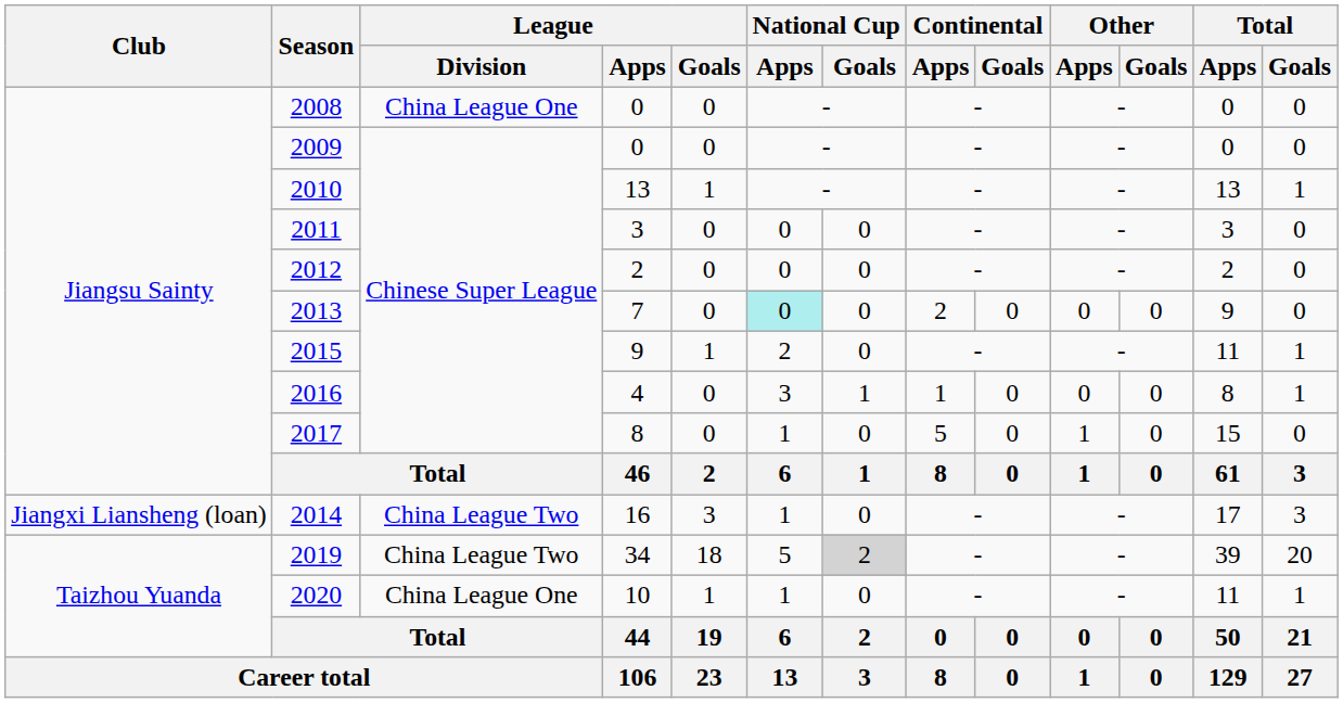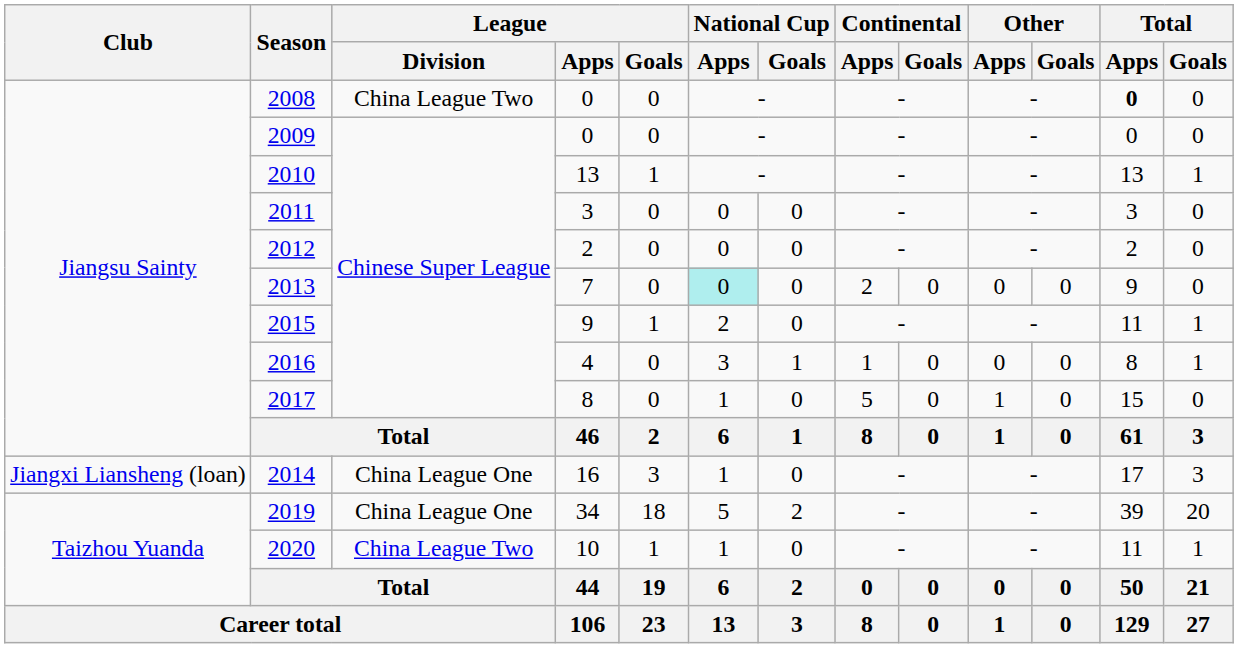2008 | League / Division: China League One -> China League Two
2008 | Total / Apps: normal -> bold
2014 | League / Division: China League Two -> China League One
2019 | League / Division: China League Two -> China League One
2019 | National Cup / Goals: lightgrey background -> no background
2020 | League / Division: China League One -> China League Two
